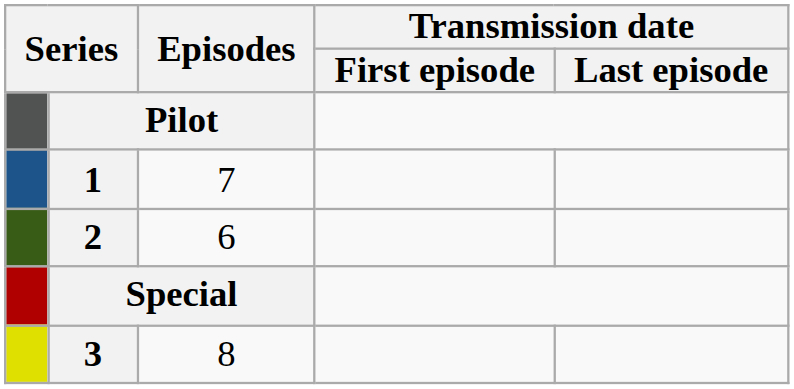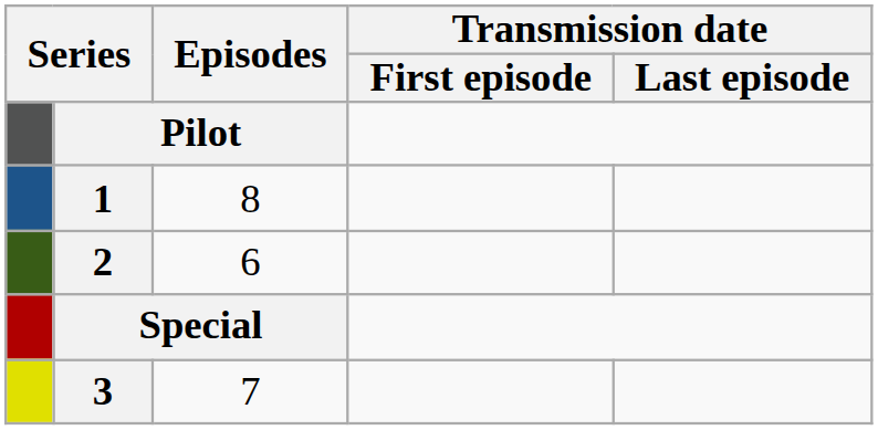1 | Episodes: 7 -> 8
3 | Episodes: 8 -> 7
